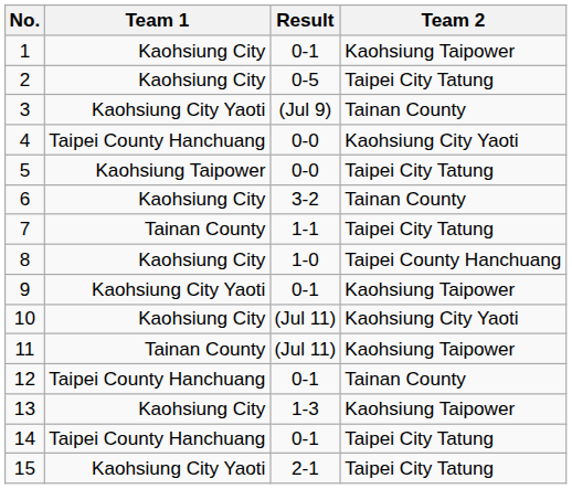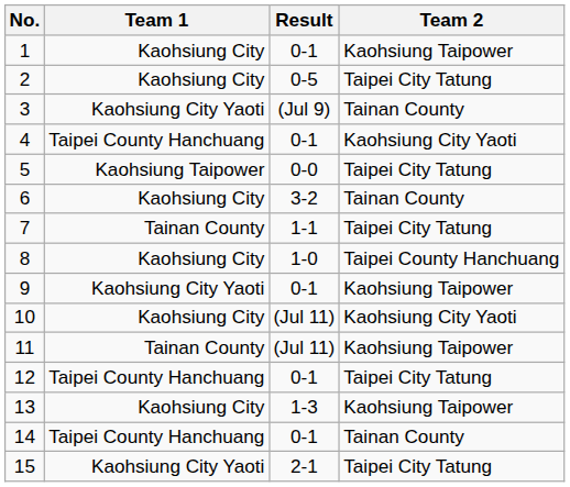4 | Result: 0-0 -> 0-1
12 | Team 2: Tainan County -> Taipei City Tatung
14 | Team 2: Taipei City Tatung -> Tainan County
